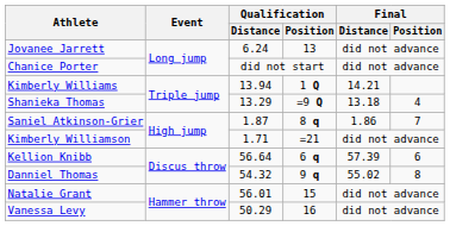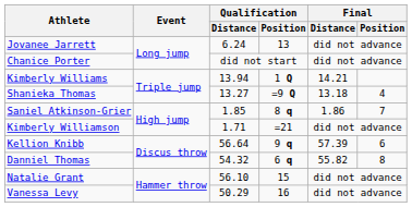Shanieka Thomas | Qualification / Distance: 13.29 -> 13.27
Saniel Atkinson-Grier | Qualification / Distance: 1.87 -> 1.85
Kellion Knibb | Qualification / Position: 6 q -> 9 q
Danniel Thomas | Qualification / Position: 9 q -> 6 q
Danniel Thomas | Final / Distance: 55.02 -> 55.82
Natalie Grant | Qualification / Distance: 56.01 -> 56.10
